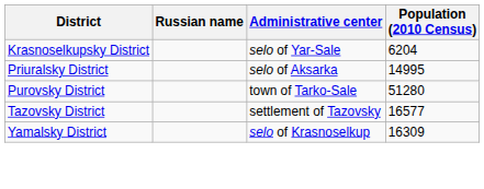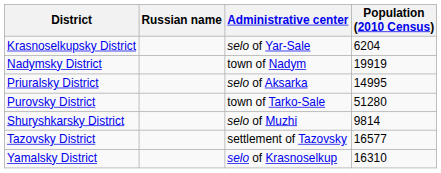+ row: Nadymsky District | town of Nadym | 19919
+ row: Shuryshkarsky District | selo of Muzhi | 9814
Yamalsky District | Population (2010 Census): 16309 -> 16310
